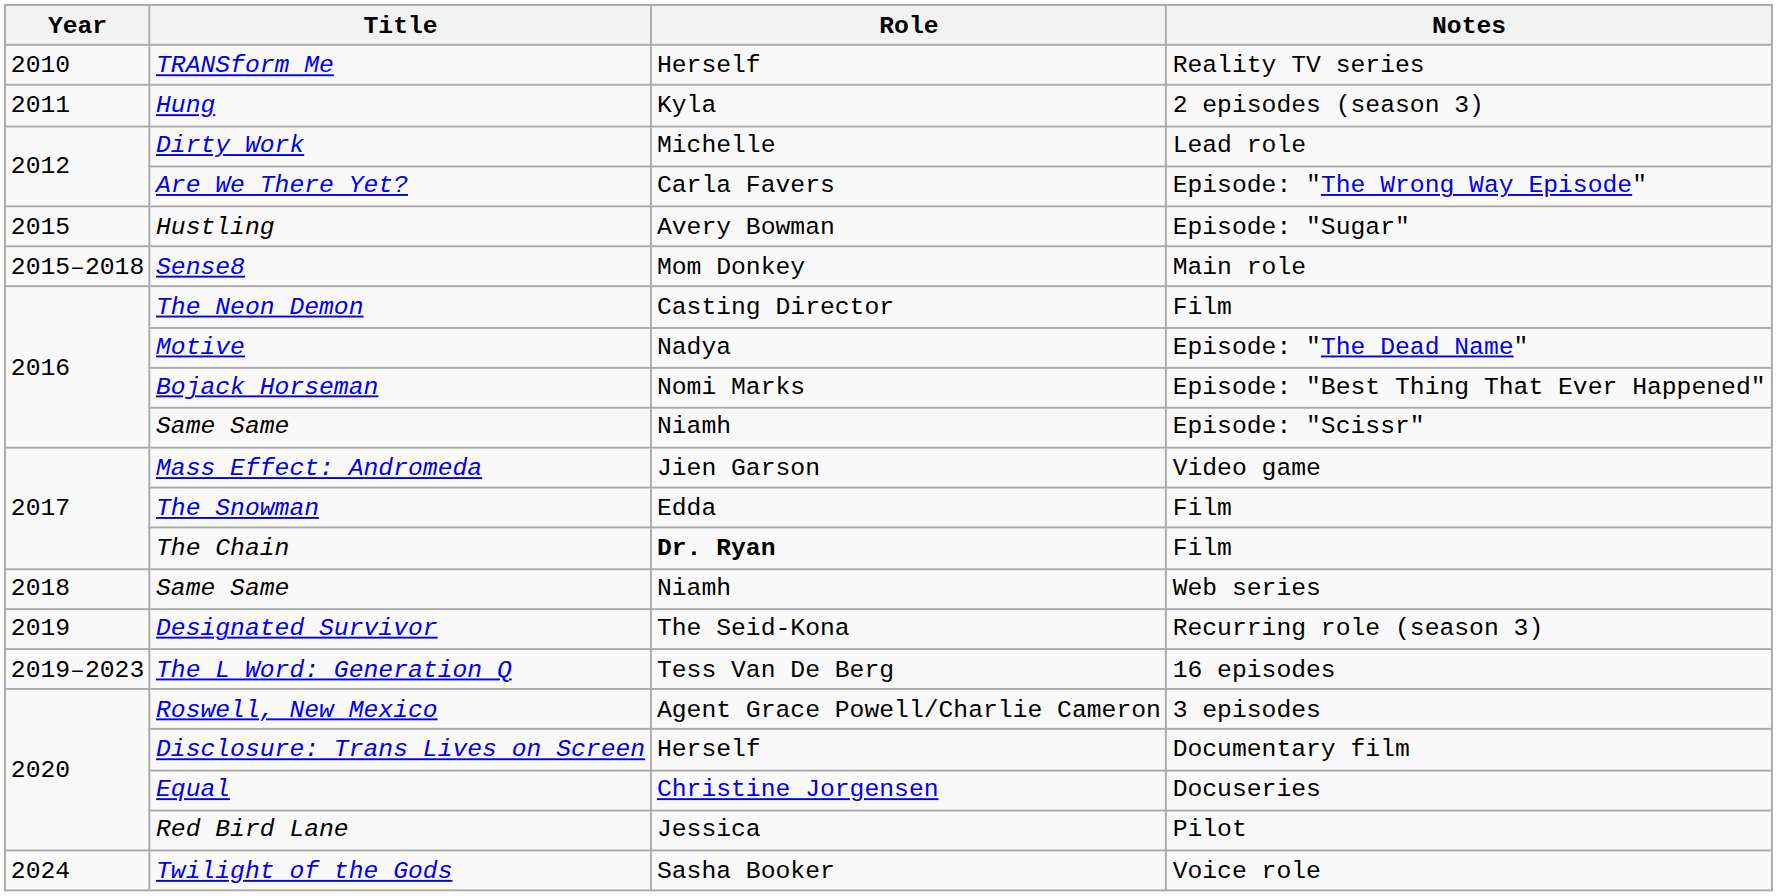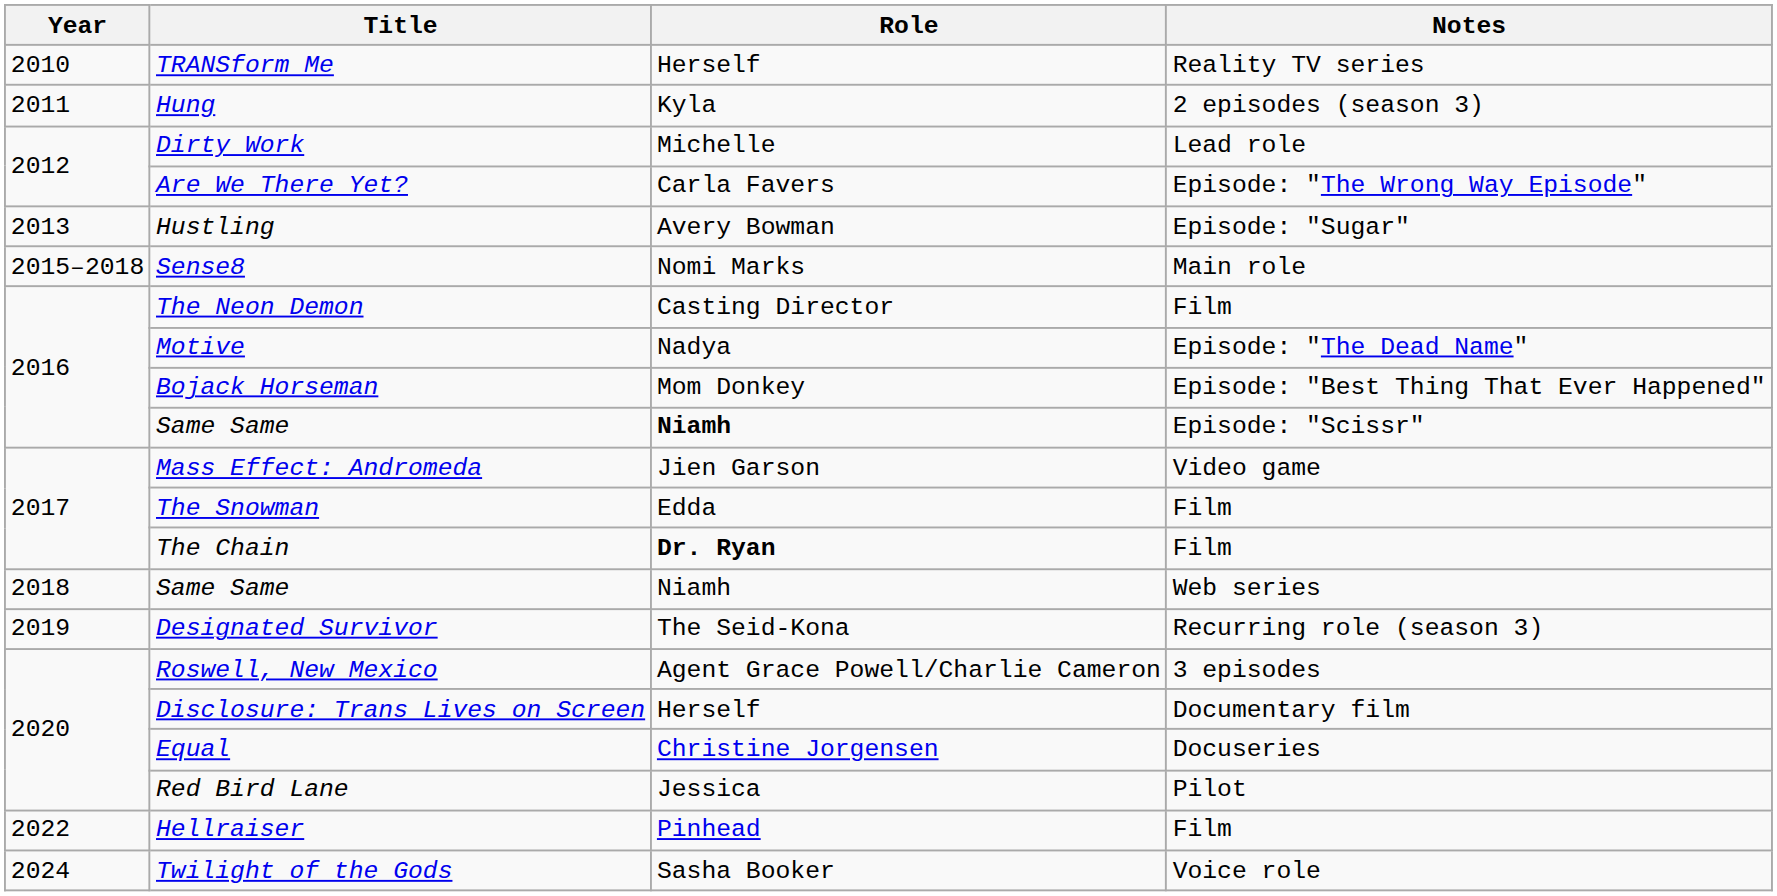Hustling | Year: 2015 -> 2013
Sense8 | Role: Mom Donkey -> Nomi Marks
Bojack Horseman | Role: Nomi Marks -> Mom Donkey
Same Same / Episode: "Scissr" | Role: normal -> bold
- row: 2019–2023 | The L Word: Generation Q | Tess Van De Berg | 16 episodes
+ row: 2022 | Hellraiser | Pinhead | Film
